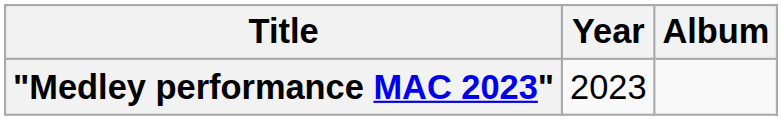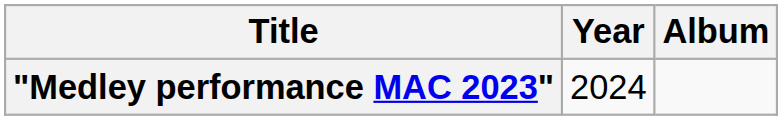"Medley performance MAC 2023" | Year: 2023 -> 2024
